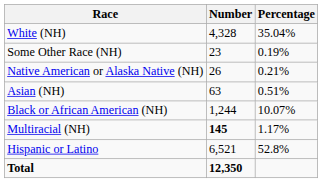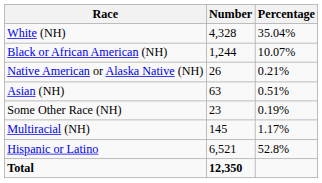rows swapped: Black or African American (NH) <-> Some Other Race (NH)
Multiracial (NH) | Number: bold -> normal
